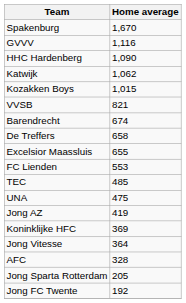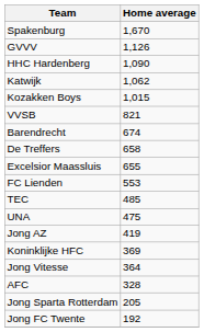GVVV | Home average: 1,116 -> 1,126
